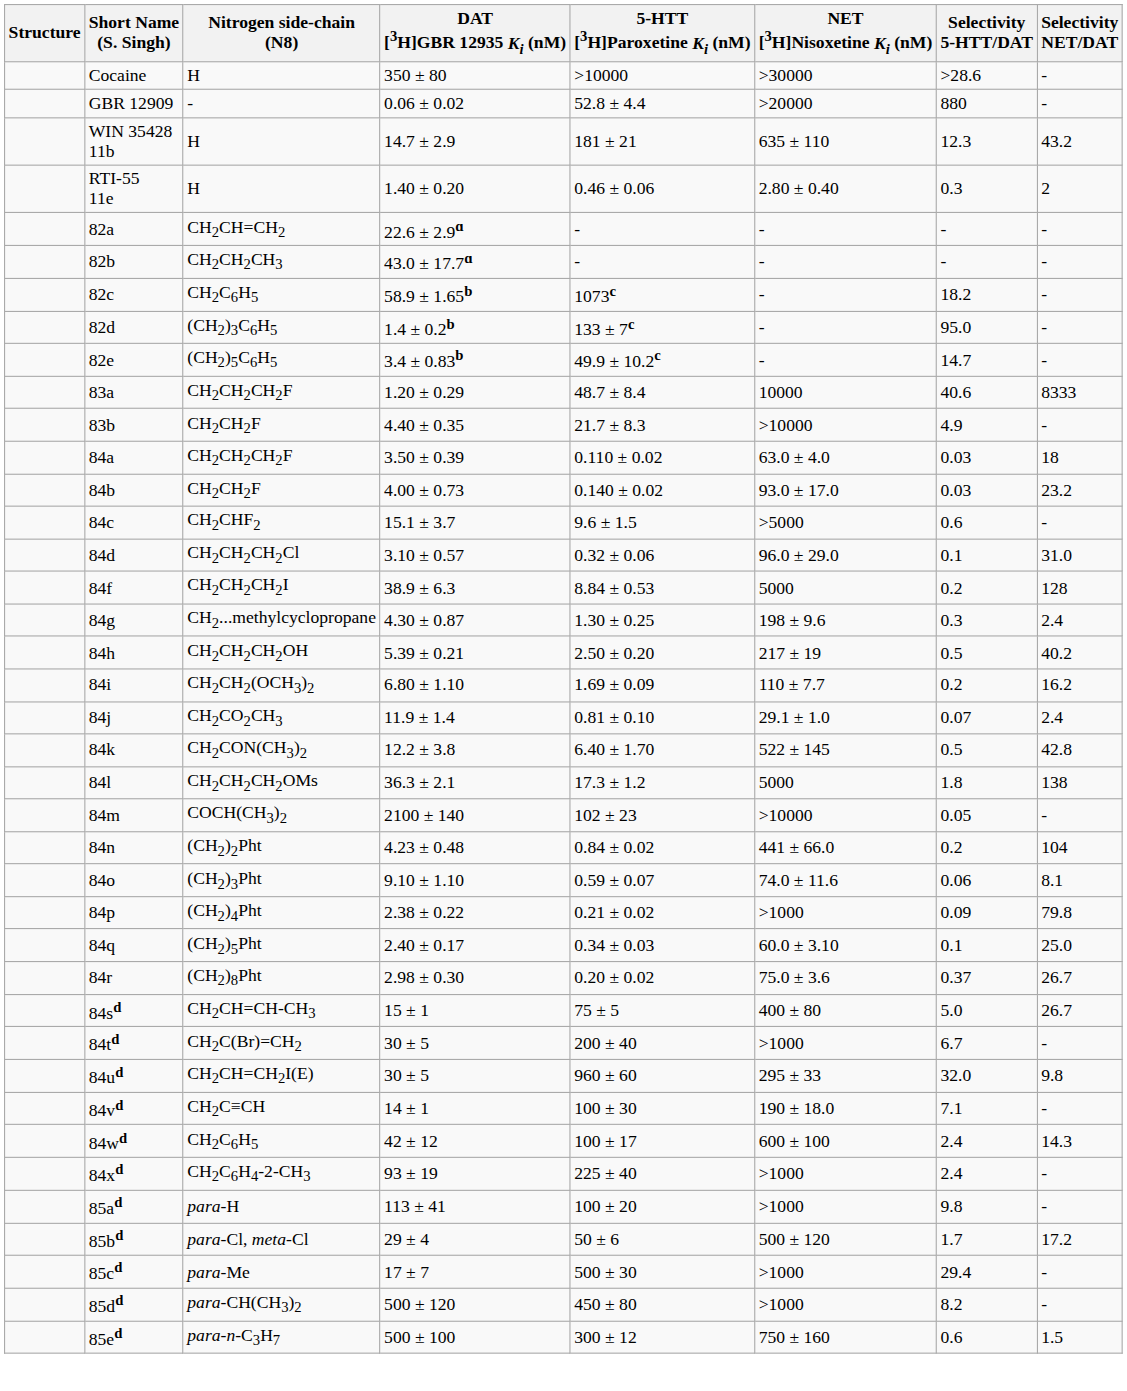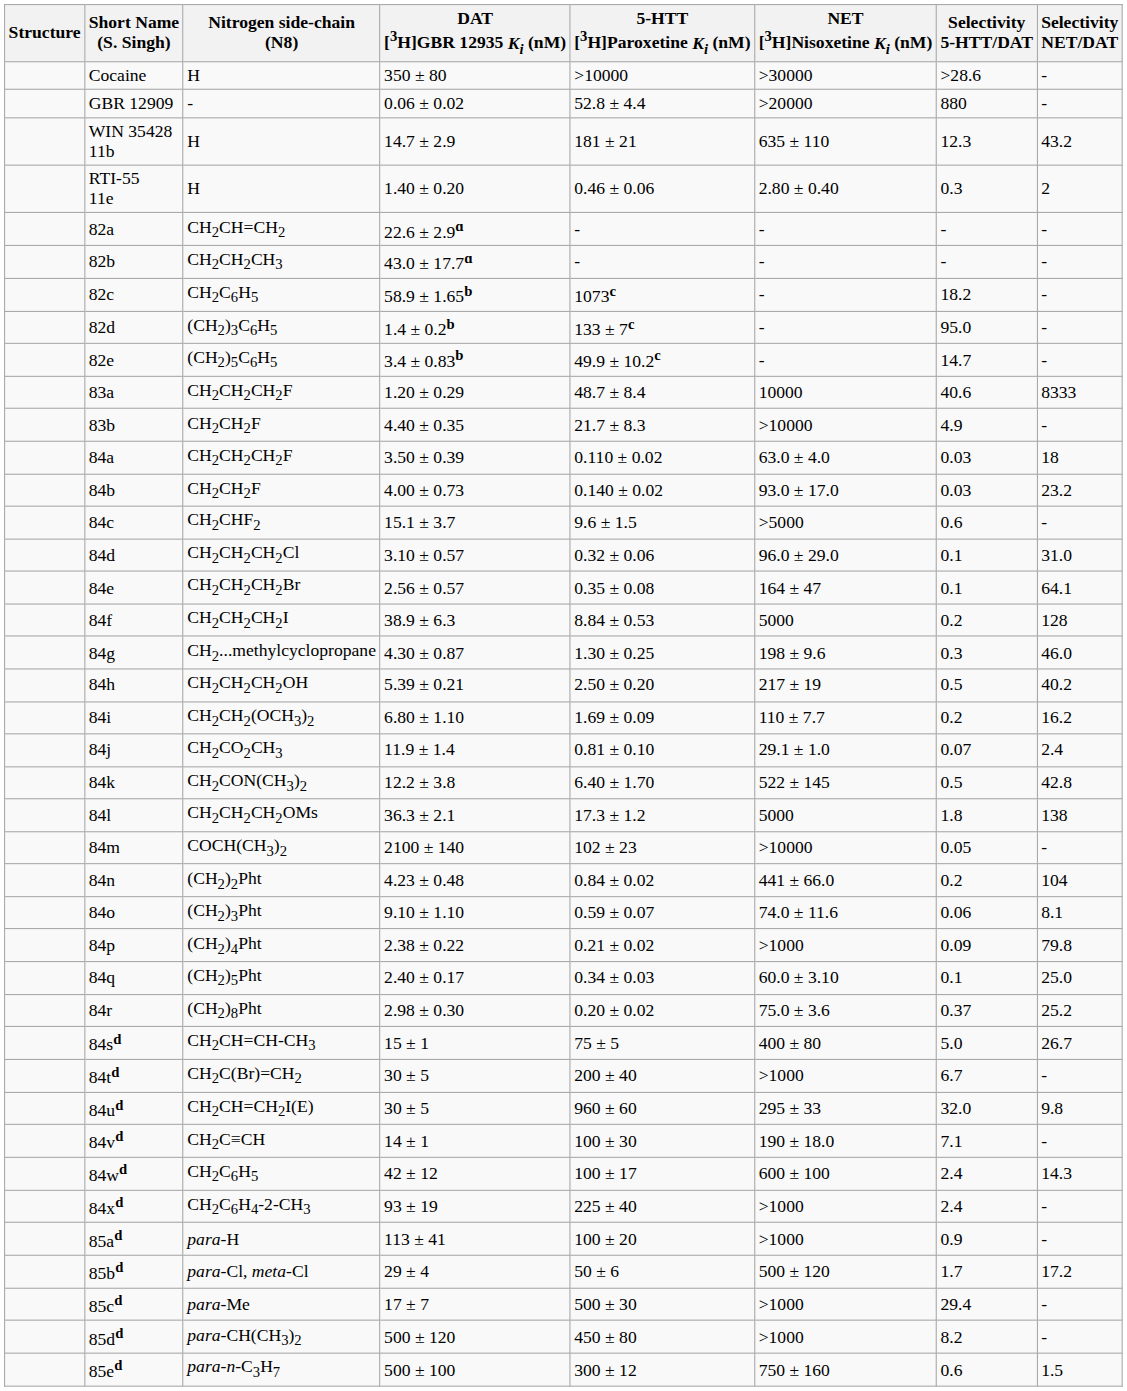+ row: 84e | CH2CH2CH2Br | 2.56 ± 0.57 | 0.35 ± 0.08 | 164 ± 47 | 0.1 | 64.1
84g | Selectivity NET/DAT: 2.4 -> 46.0
84r | Selectivity NET/DAT: 26.7 -> 25.2
85ad | Selectivity 5-HTT/DAT: 9.8 -> 0.9
